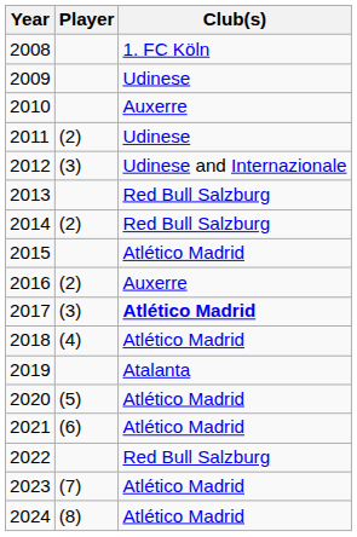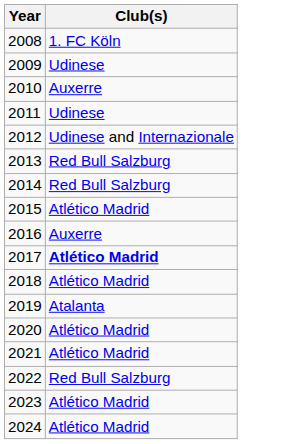- column: Player | (2) | (3) | (2) | (2) | (3) | (4) | (5) | (6) | (7) | (8)
